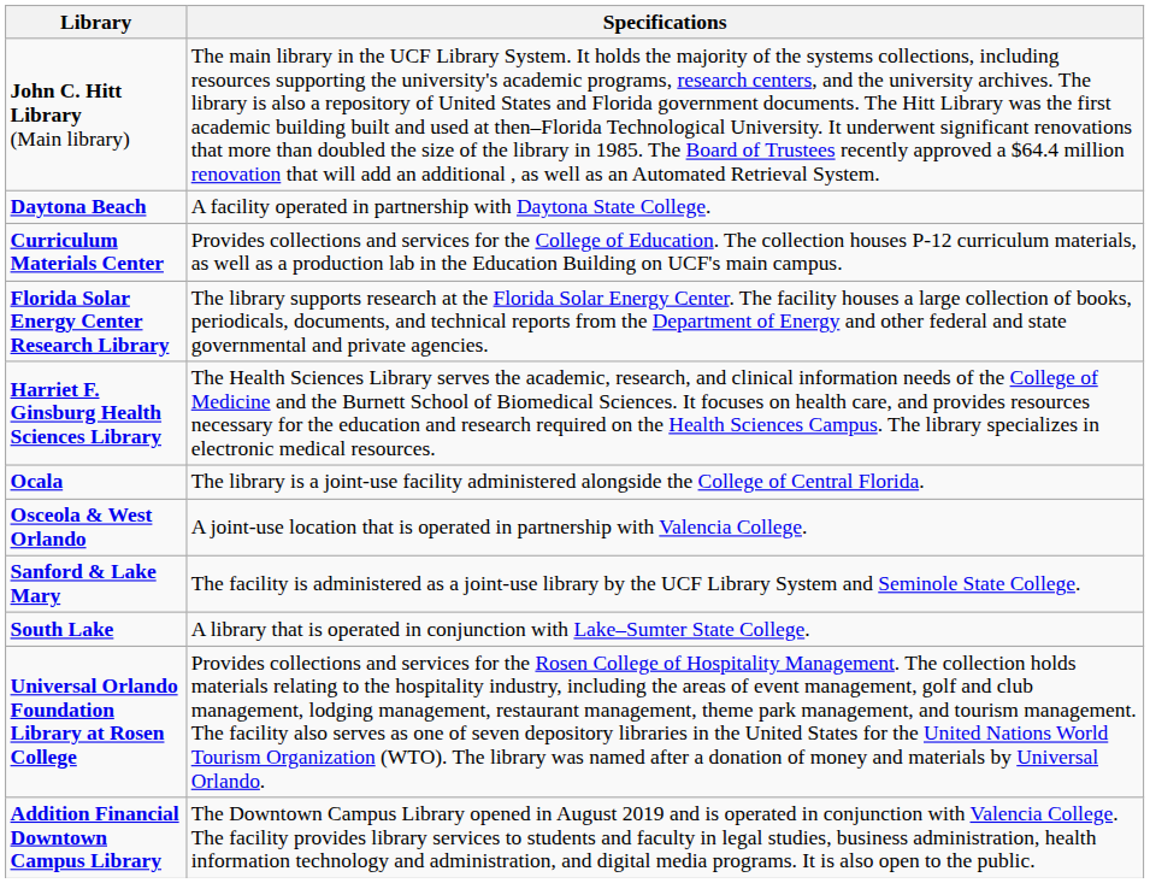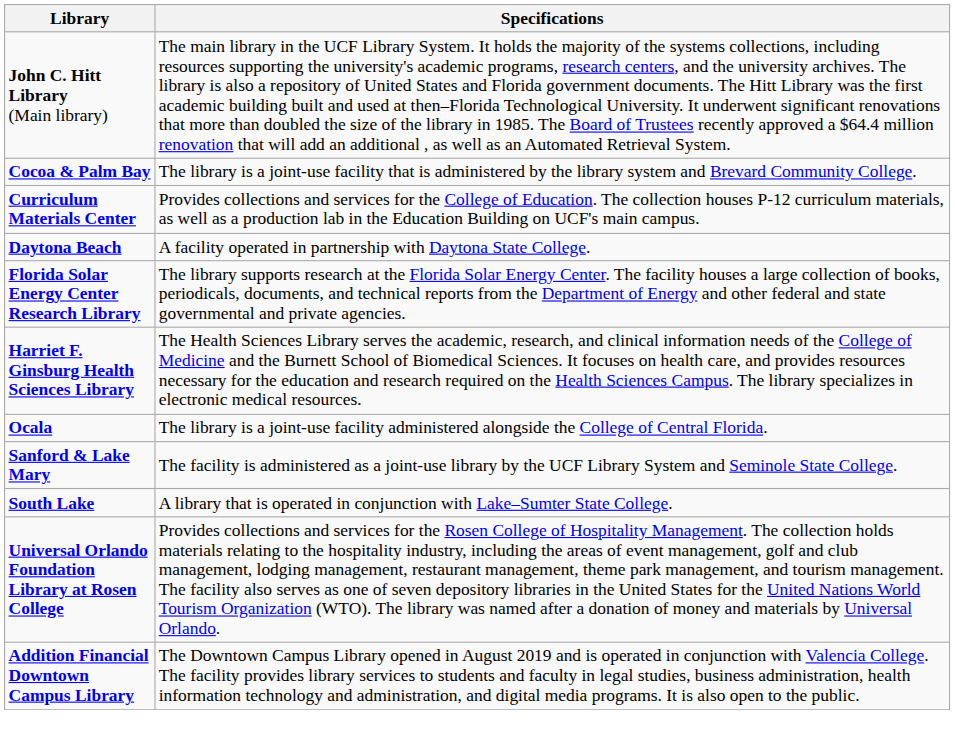+ row: Cocoa & Palm Bay | The library is a joint-use facility that is administered by the library system and Brevard Community College.
rows swapped: Curriculum Materials Center <-> Daytona Beach
- row: Osceola & West Orlando | A joint-use location that is operated in partnership with Valencia College.
